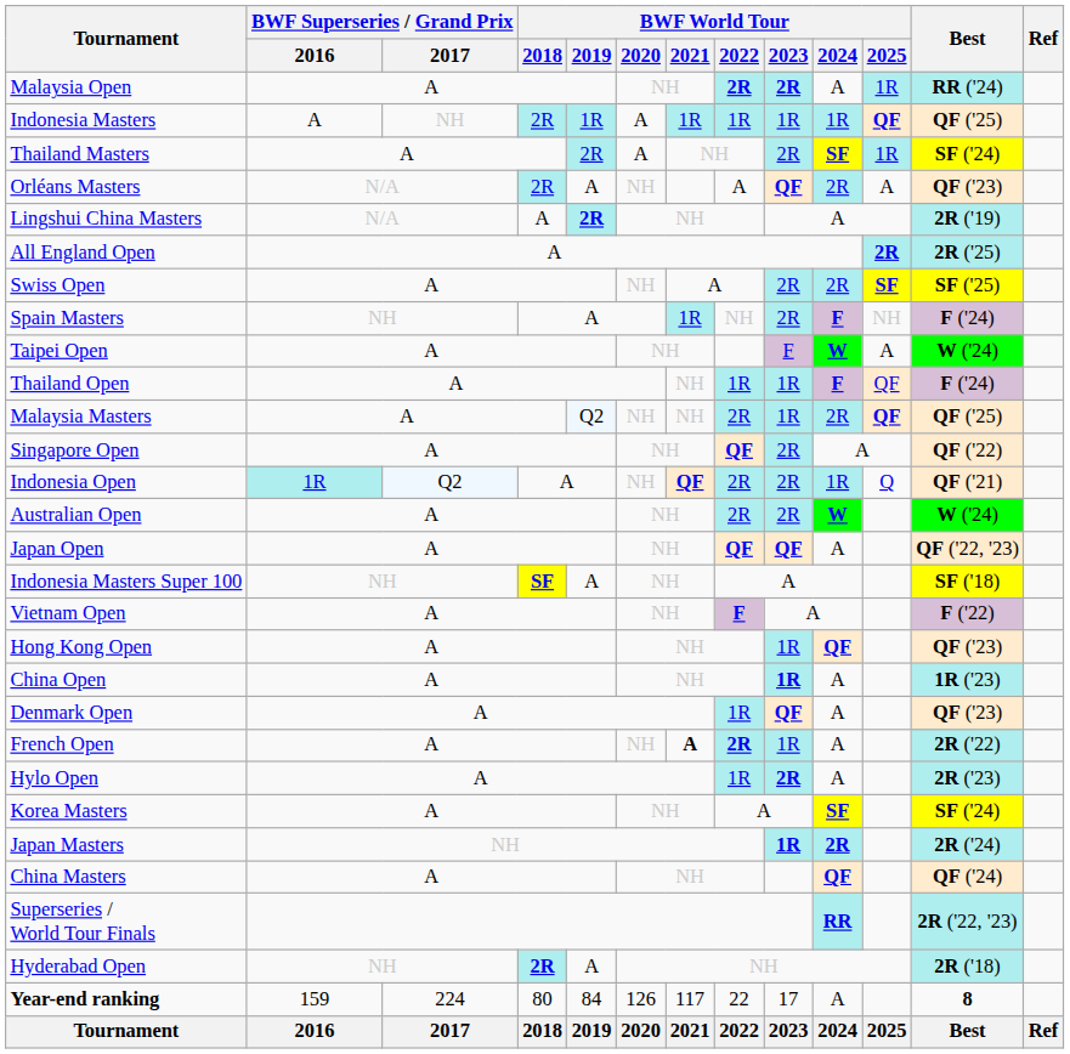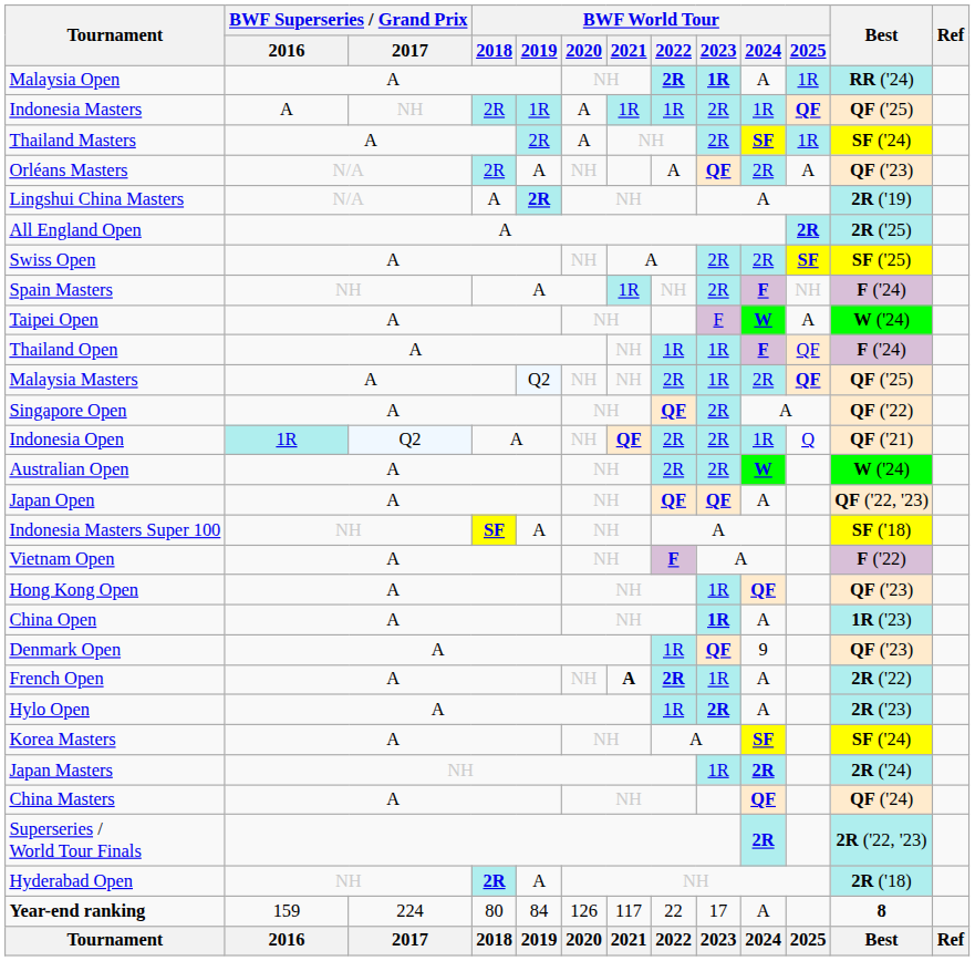Malaysia Open | BWF World Tour / 2023: 2R -> 1R
Indonesia Masters | BWF World Tour / 2023: 1R -> 2R
Denmark Open | BWF World Tour / 2024: A -> 9
Japan Masters | BWF World Tour / 2023: bold -> normal
Superseries / World Tour Finals | BWF World Tour / 2024: RR -> 2R
